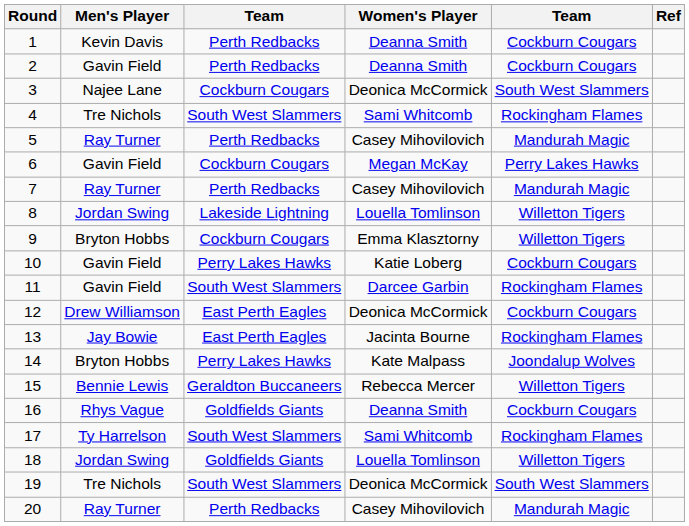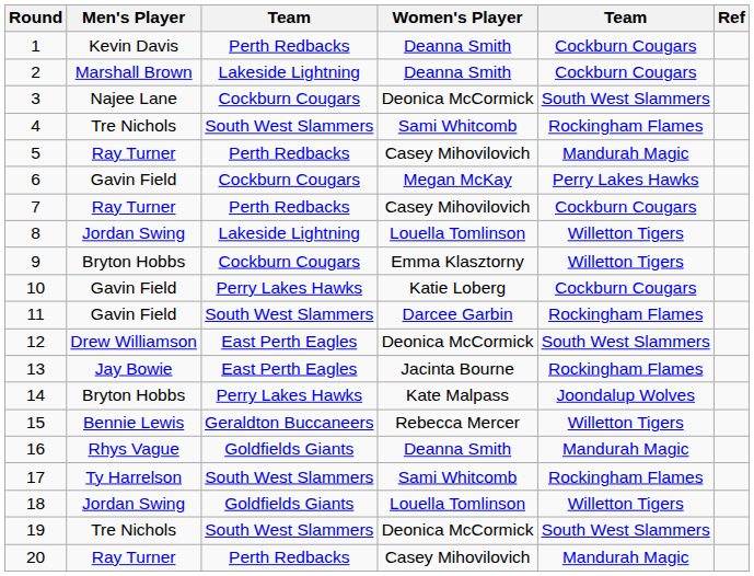2 | Men's Player: Gavin Field -> Marshall Brown
2 | column 3: Perth Redbacks -> Lakeside Lightning
7 | column 5: Mandurah Magic -> Cockburn Cougars
12 | column 5: Cockburn Cougars -> South West Slammers
16 | column 5: Cockburn Cougars -> Mandurah Magic
